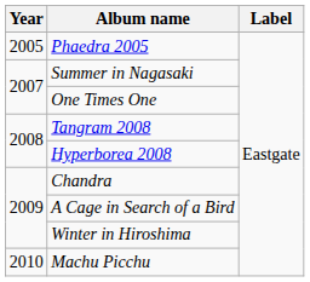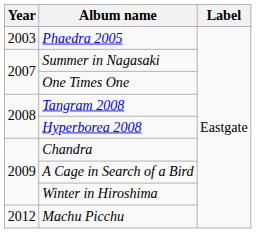Phaedra 2005 | Year: 2005 -> 2003
Machu Picchu | Year: 2010 -> 2012
